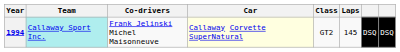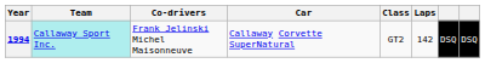1994 | Car: lightyellow background -> no background
1994 | Laps: 145 -> 142
